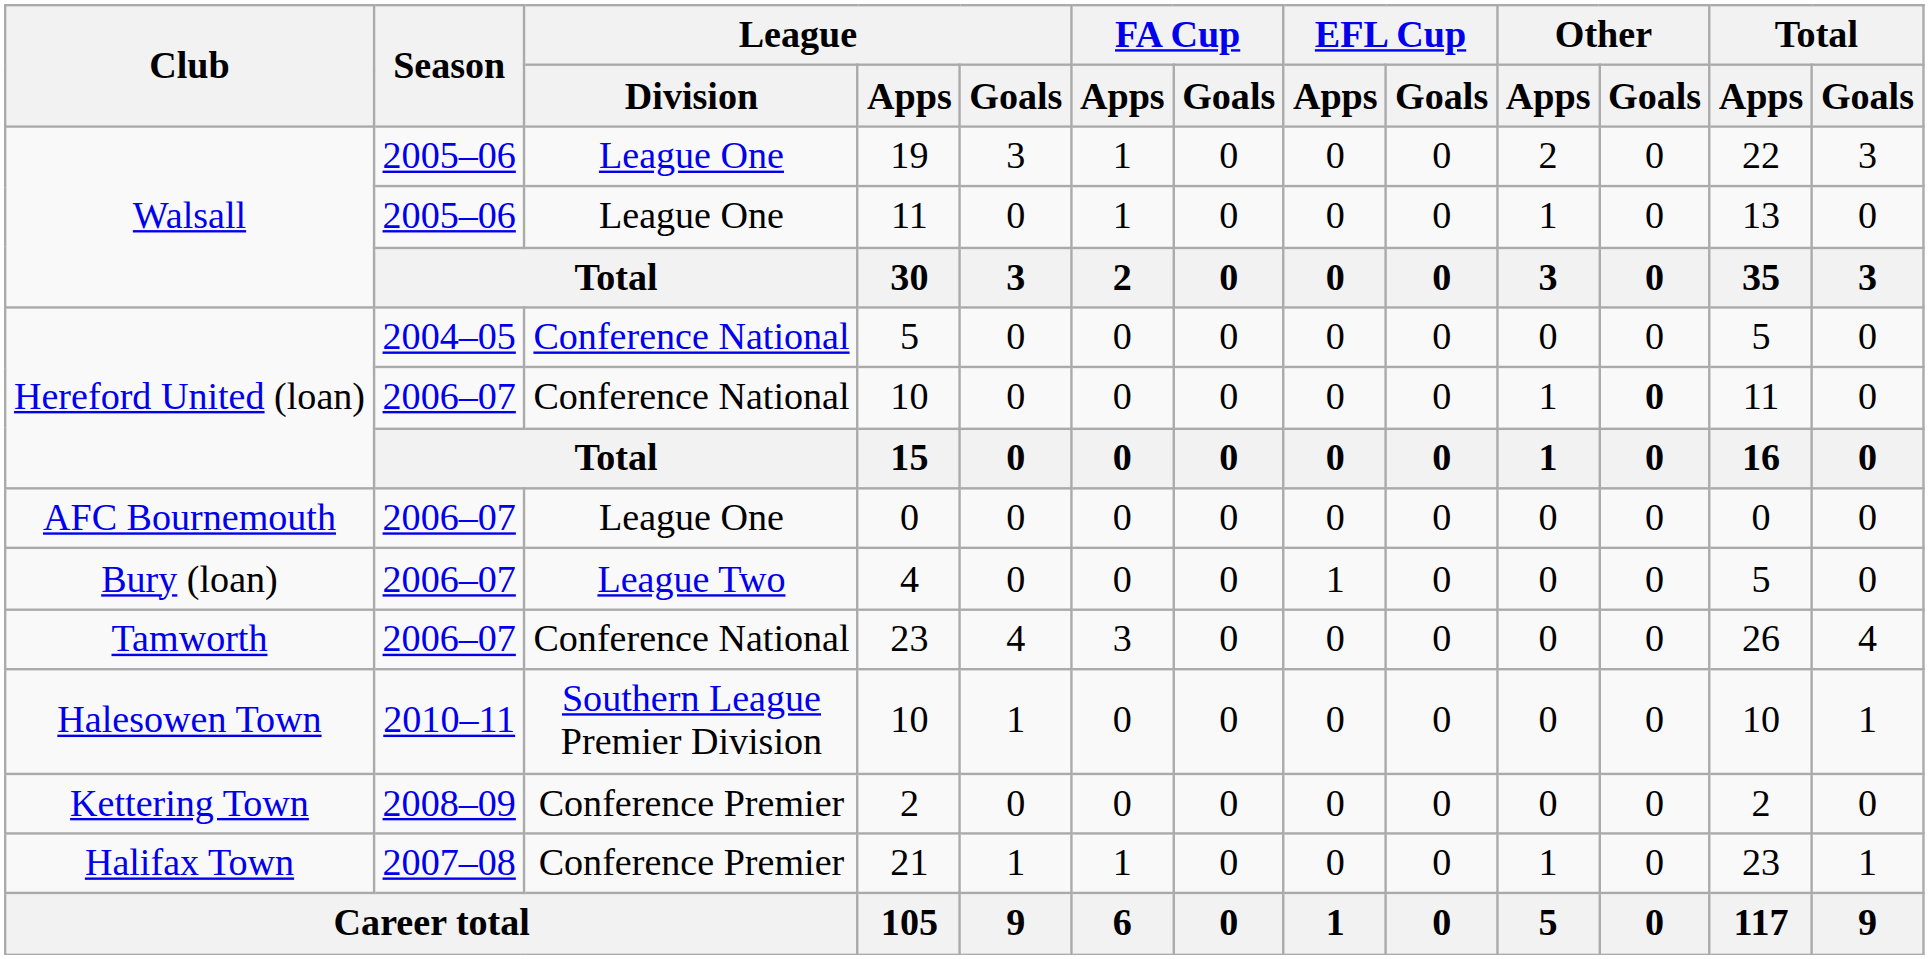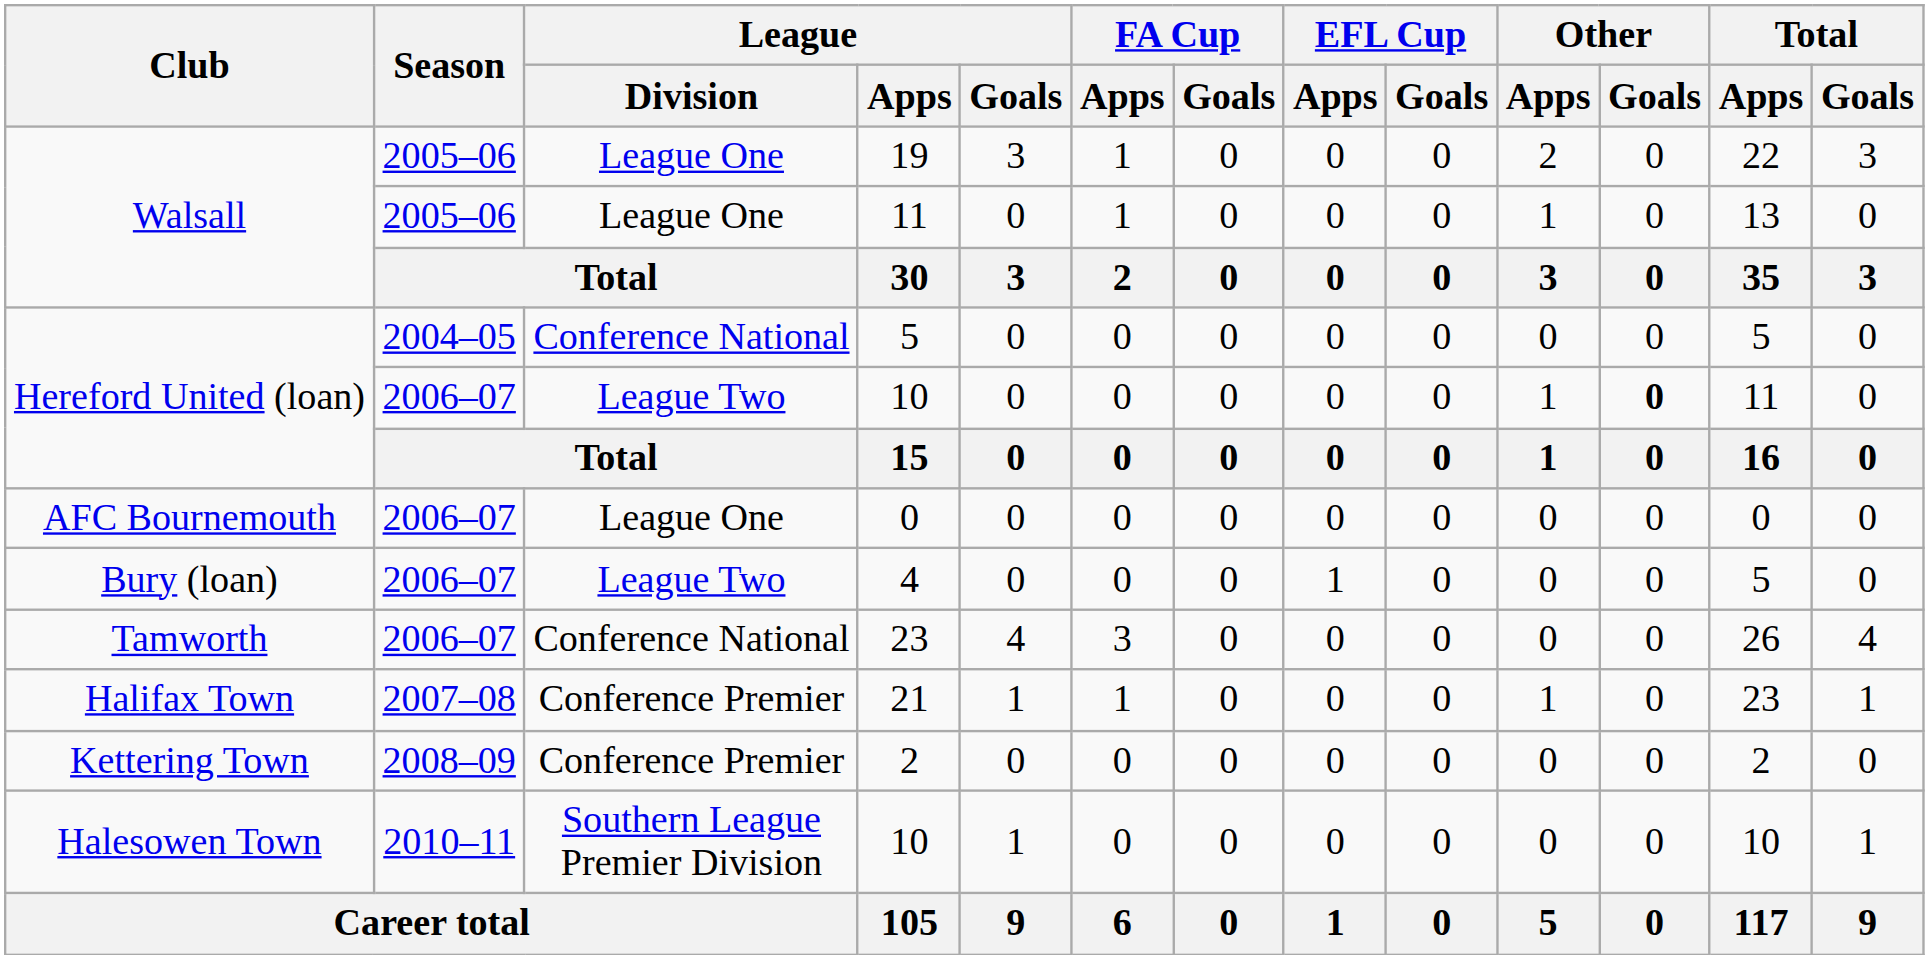Hereford United (loan) / 10 | League / Division: Conference National -> League Two
rows swapped: 21 <-> Halesowen Town / 10
